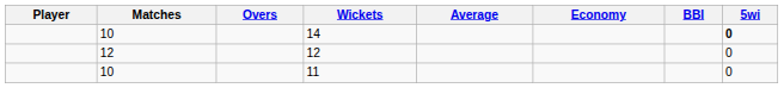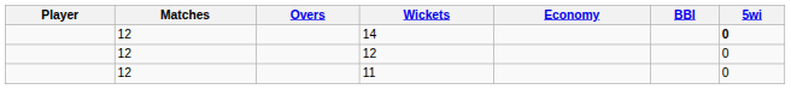- column: Average
14 | Matches: 10 -> 12
11 | Matches: 10 -> 12
